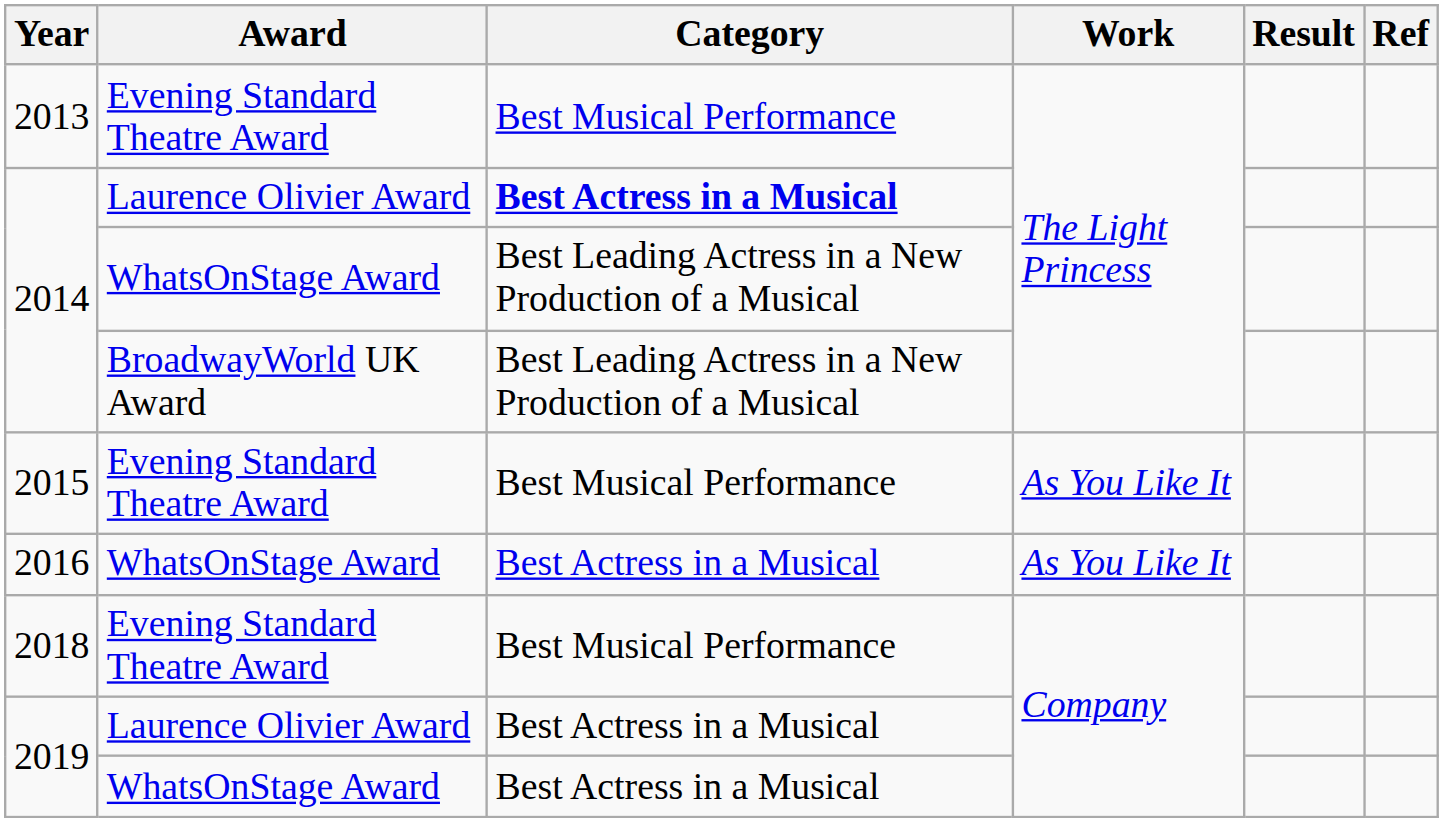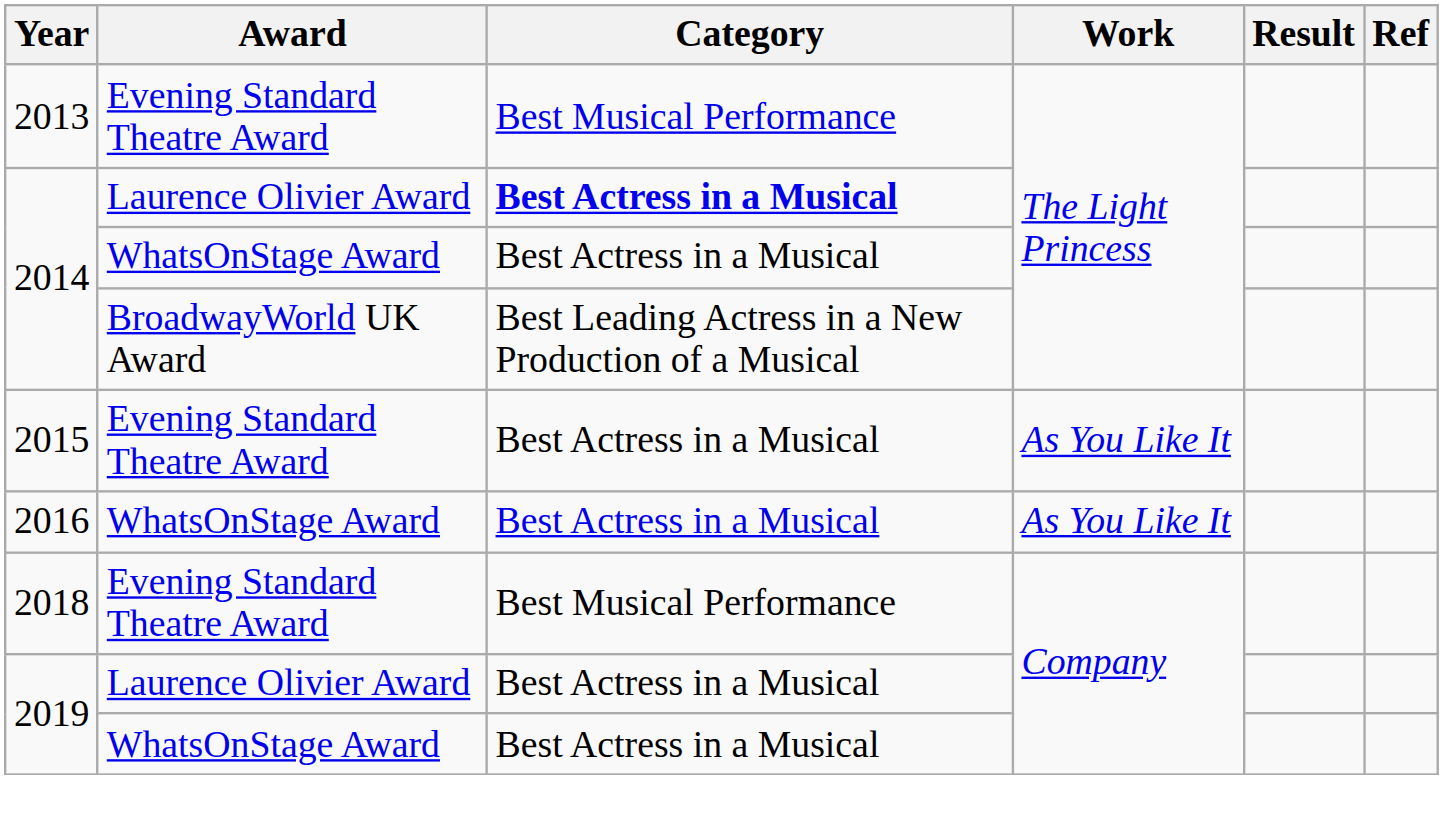2014 / WhatsOnStage Award | Category: Best Leading Actress in a New Production of a Musical -> Best Actress in a Musical
2015 | Category: Best Musical Performance -> Best Actress in a Musical
